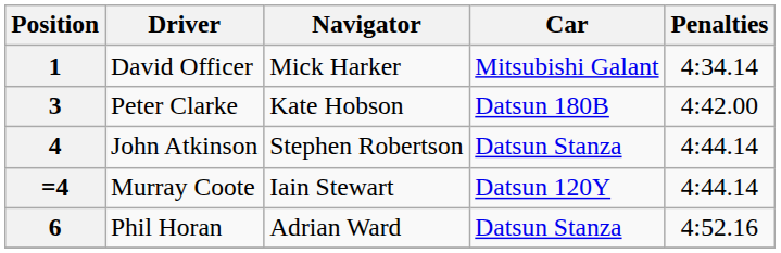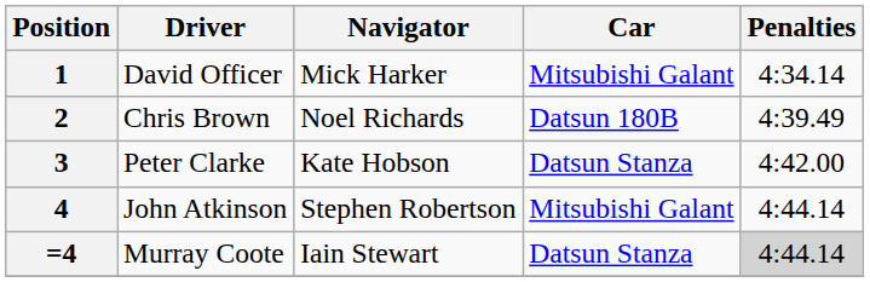+ row: 2 | Chris Brown | Noel Richards | Datsun 180B | 4:39.49
3 | Car: Datsun 180B -> Datsun Stanza
4 | Car: Datsun Stanza -> Mitsubishi Galant
=4 | Car: Datsun 120Y -> Datsun Stanza
=4 | Penalties: no background -> lightgrey background
- row: 6 | Phil Horan | Adrian Ward | Datsun Stanza | 4:52.16
